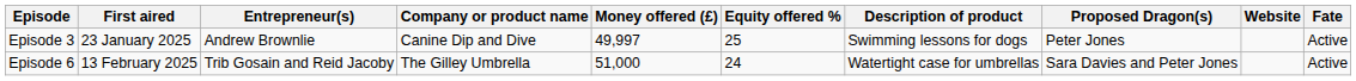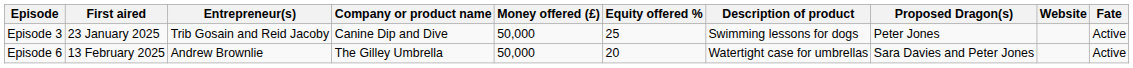Episode 3 | Entrepreneur(s): Andrew Brownlie -> Trib Gosain and Reid Jacoby
Episode 3 | Money offered (£): 49,997 -> 50,000
Episode 6 | Entrepreneur(s): Trib Gosain and Reid Jacoby -> Andrew Brownlie
Episode 6 | Money offered (£): 51,000 -> 50,000
Episode 6 | Equity offered %: 24 -> 20
